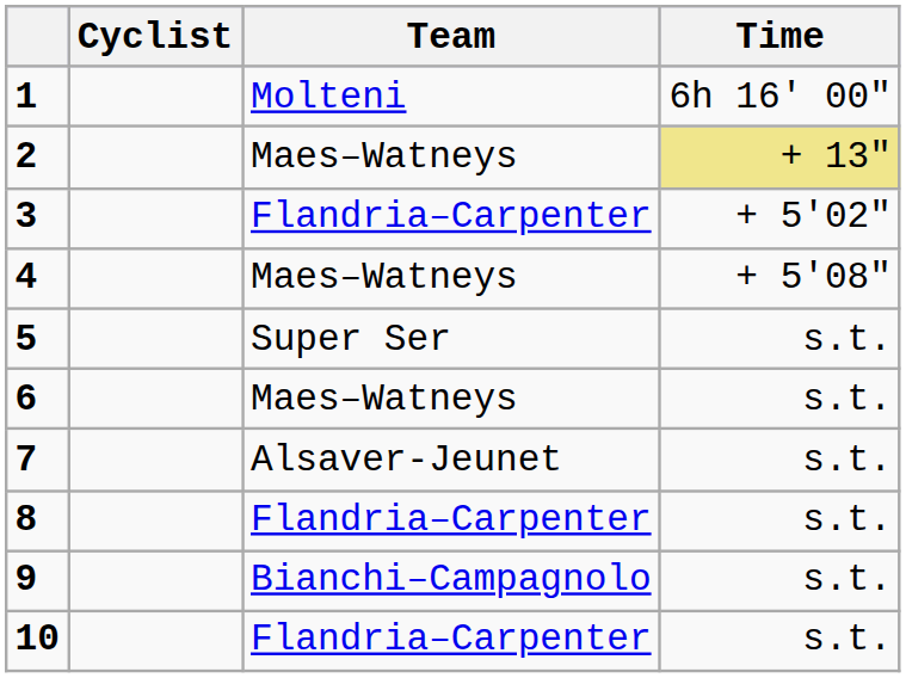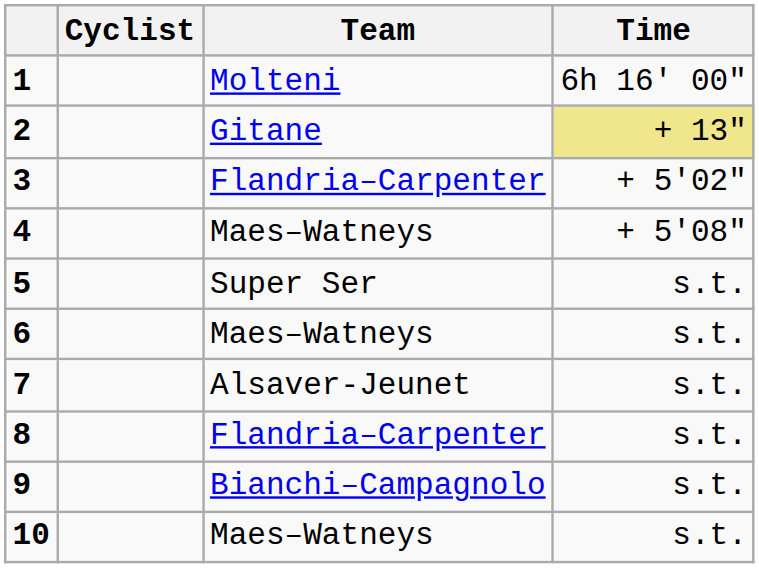2 | Team: Maes–Watneys -> Gitane
10 | Team: Flandria–Carpenter -> Maes–Watneys
